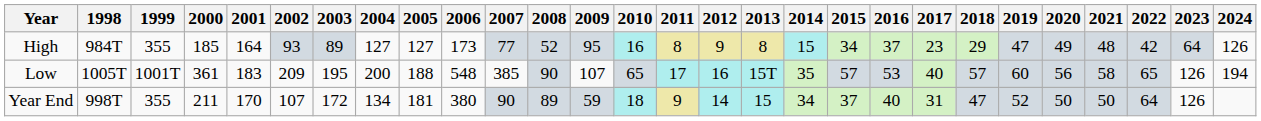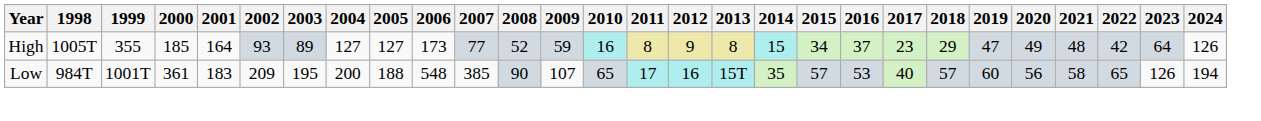High | 1998: 984T -> 1005T
High | 2009: 95 -> 59
Low | 1998: 1005T -> 984T
- row: Year End | 998T | 355 | 211 | 170 | 107 | 172 | 134 | 181 | 380 | 90 | 89 | 59 | 18 | 9 | 14 | 15 | 34 | 37 | 40 | 31 | 47 | 52 | 50 | 50 | 64 | 126
